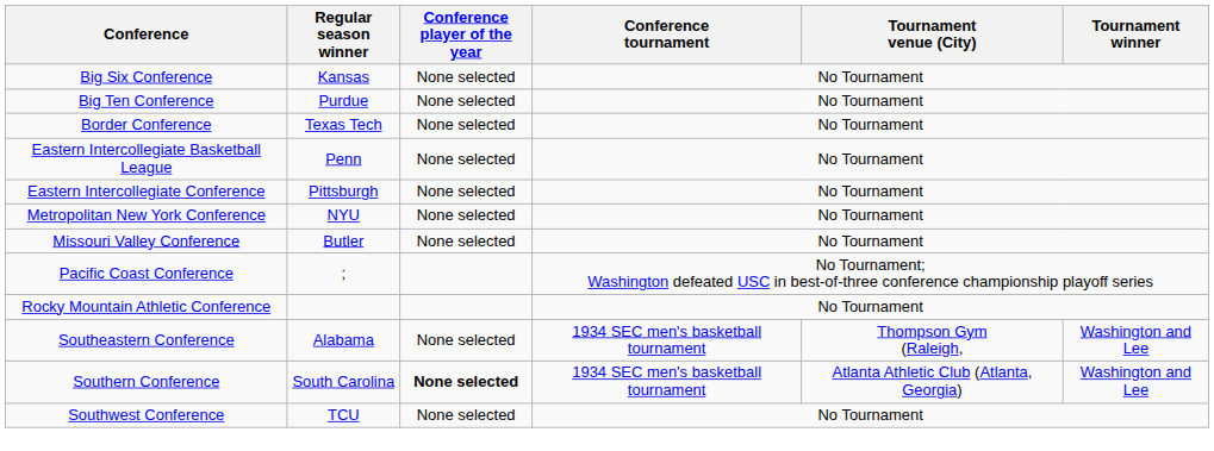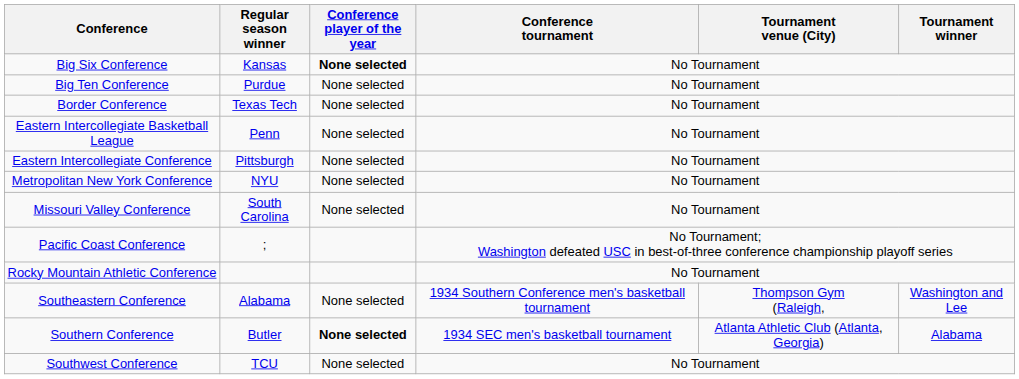Big Six Conference | Conference player of the year: normal -> bold
Missouri Valley Conference | Regular season winner: Butler -> South Carolina
Southeastern Conference | Conference tournament: 1934 SEC men's basketball tournament -> 1934 Southern Conference men's basketball tournament
Southern Conference | Regular season winner: South Carolina -> Butler
Southern Conference | Tournament winner: Washington and Lee -> Alabama
